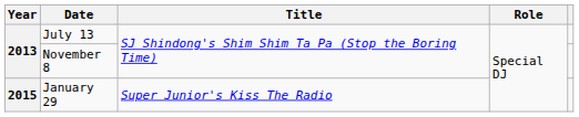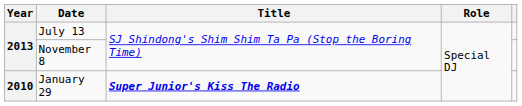January 29 | Year: 2015 -> 2010
January 29 | Title: normal -> bold
